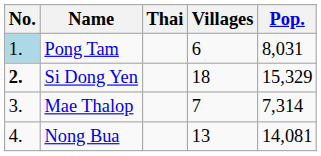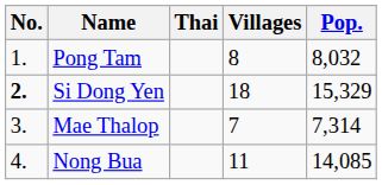Pong Tam | No.: lightblue background -> no background
Pong Tam | Villages: 6 -> 8
Pong Tam | Pop.: 8,031 -> 8,032
Nong Bua | Villages: 13 -> 11
Nong Bua | Pop.: 14,081 -> 14,085
